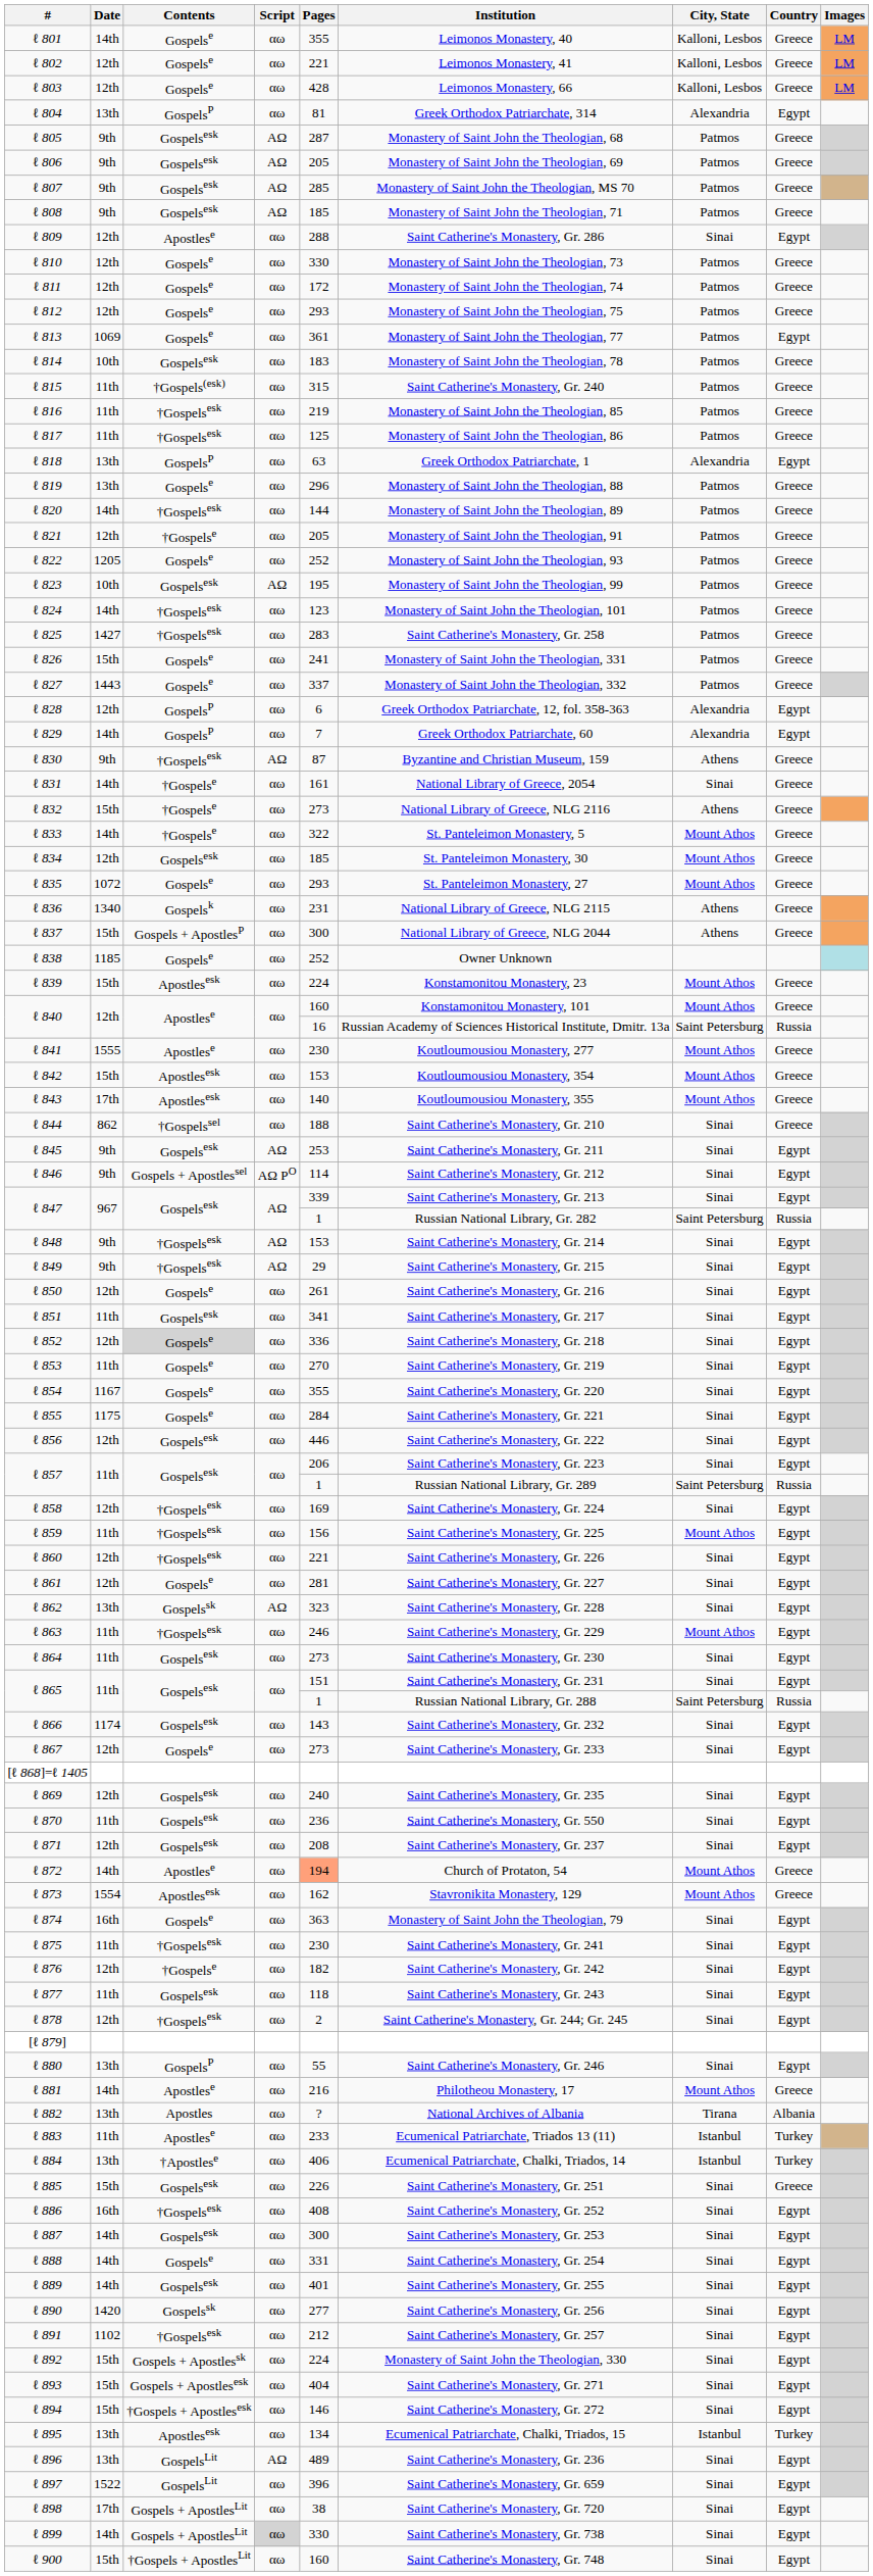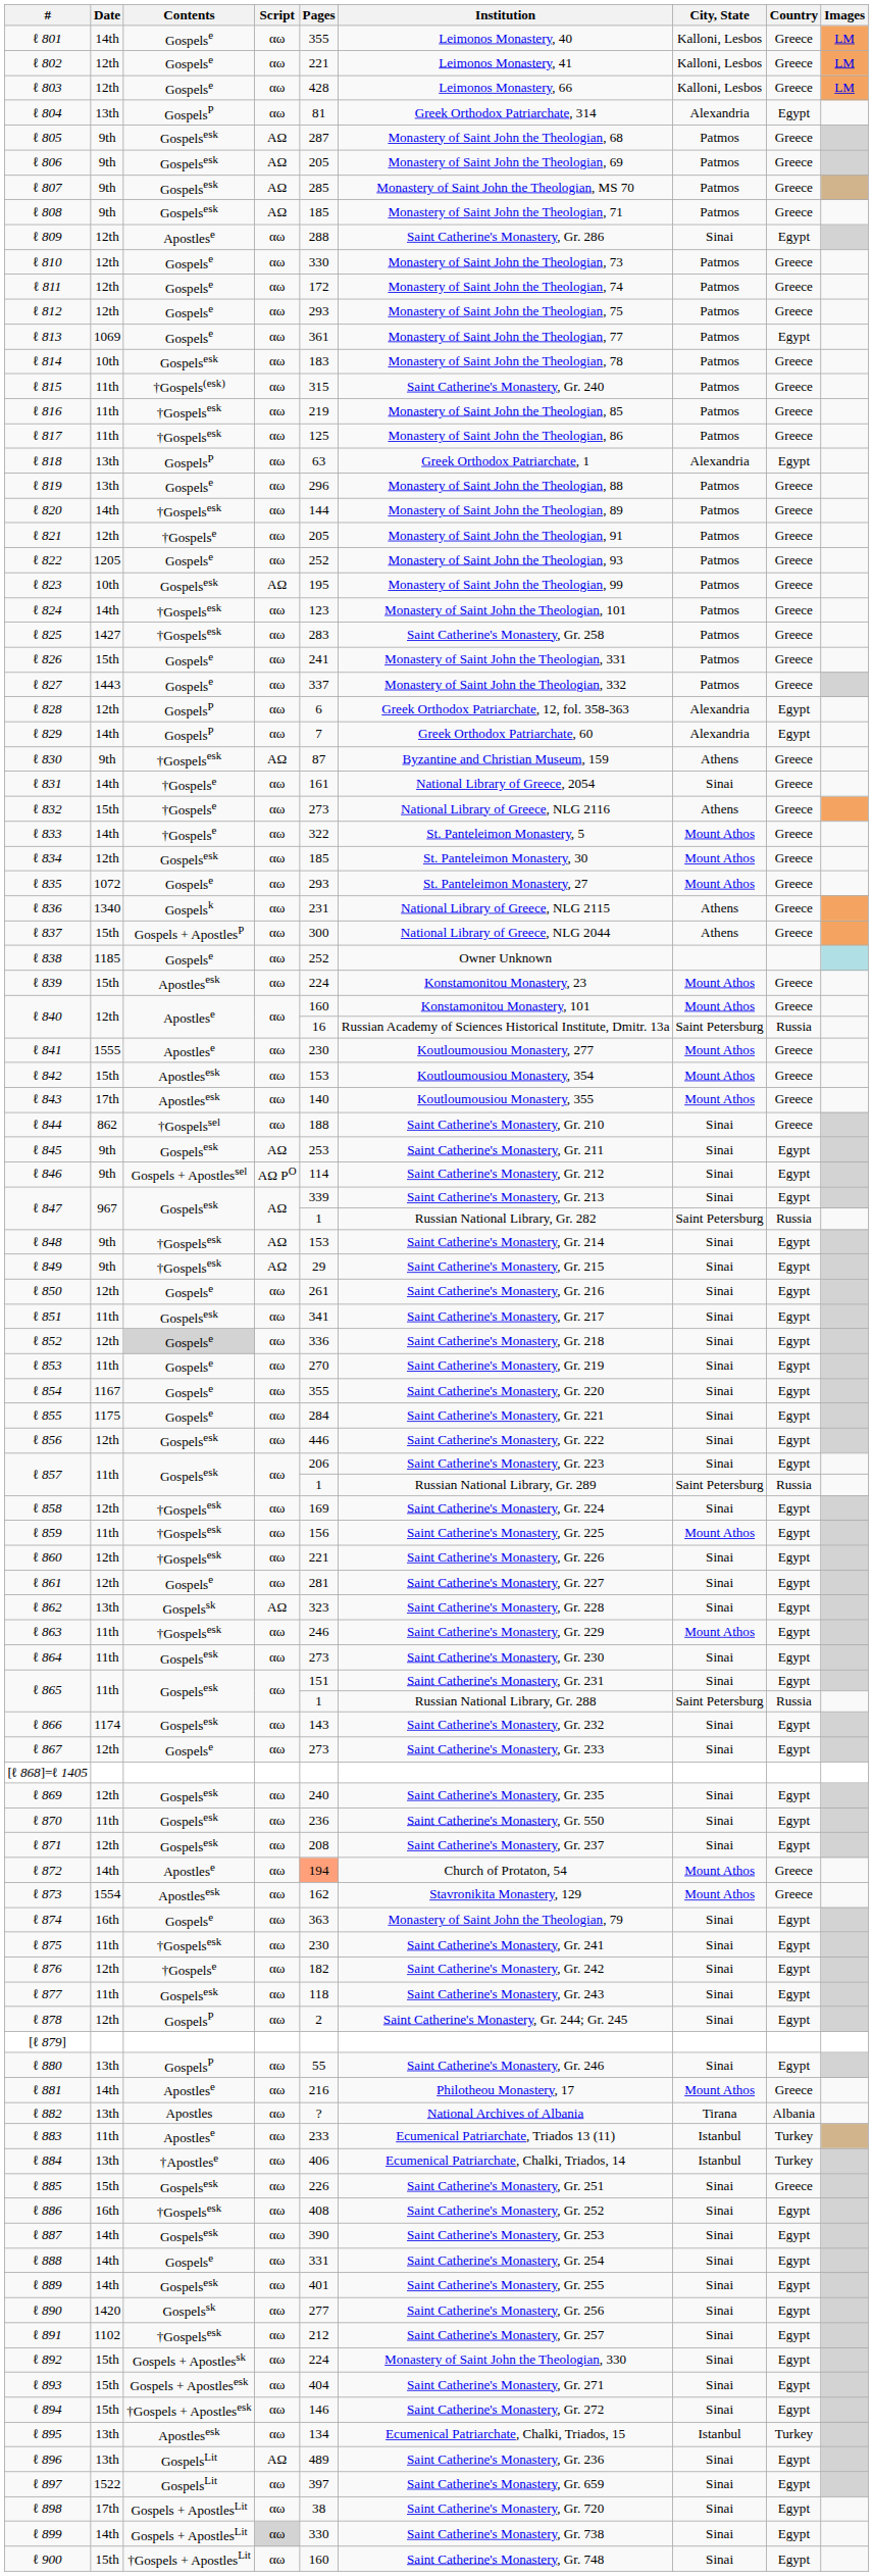ℓ 878 | Contents: †Gospelsesk -> GospelsP
ℓ 887 | Pages: 300 -> 390
ℓ 897 | Pages: 396 -> 397
